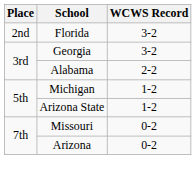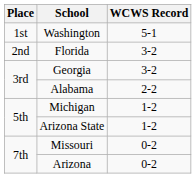+ row: 1st | Washington | 5-1
